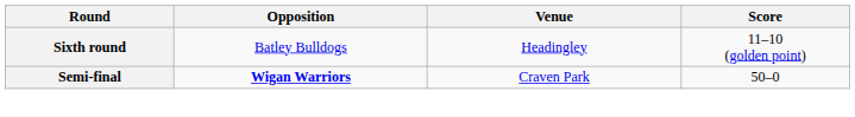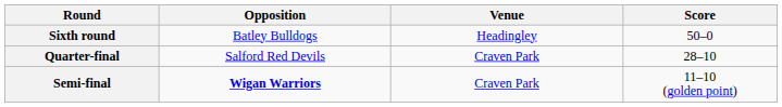Sixth round | Score: 11–10 (golden point) -> 50–0
+ row: Quarter-final | Salford Red Devils | Craven Park | 28–10
Semi-final | Score: 50–0 -> 11–10 (golden point)
